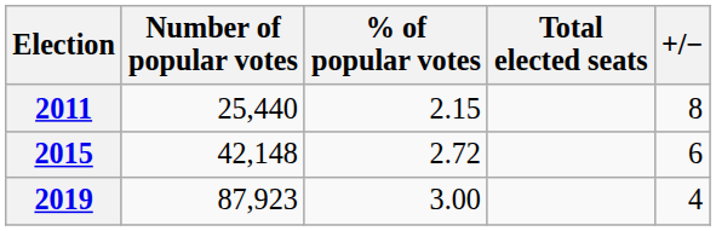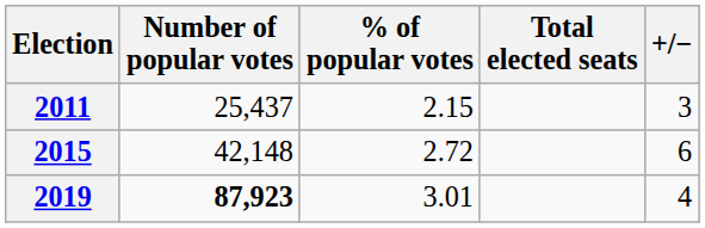2011 | Number of popular votes: 25,440 -> 25,437
2011 | +/−: 8 -> 3
2019 | Number of popular votes: normal -> bold
2019 | % of popular votes: 3.00 -> 3.01
